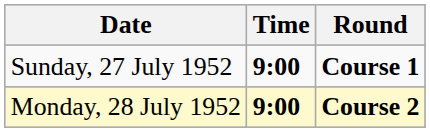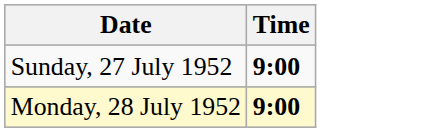- column: Round | Course 1 | Course 2
